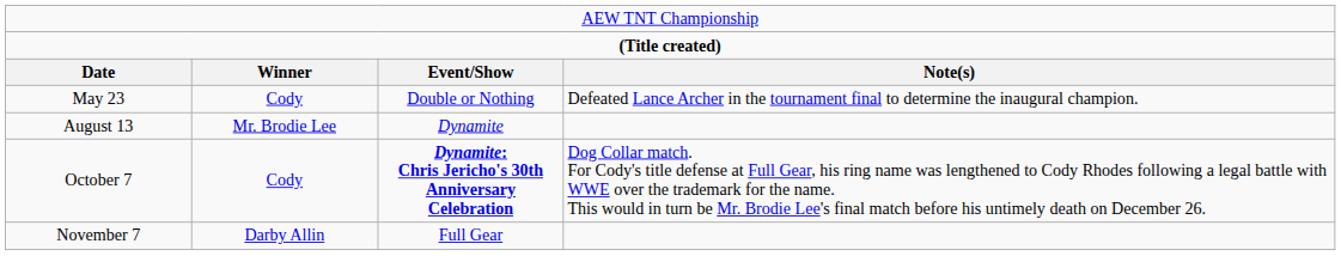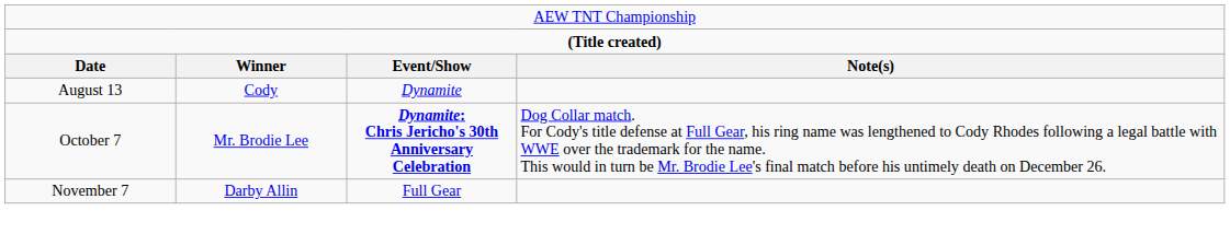- row: May 23 | Cody | Double or Nothing | Defeated Lance Archer in the tournament final to determine the inaugural champion.
August 13 | column 2: Mr. Brodie Lee -> Cody
October 7 | column 2: Cody -> Mr. Brodie Lee
